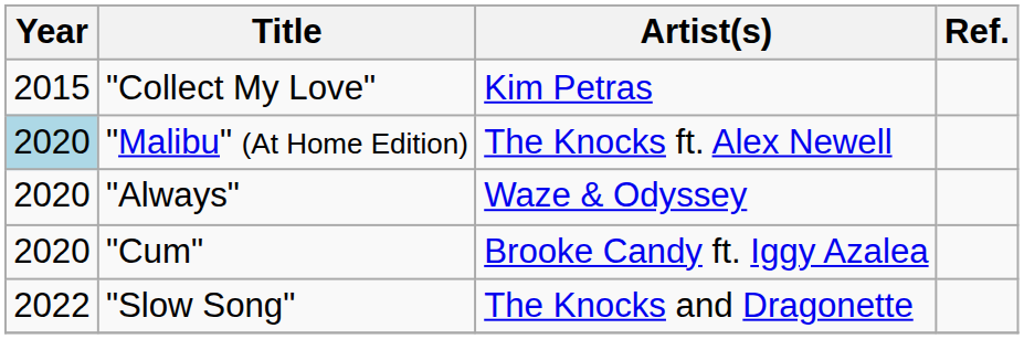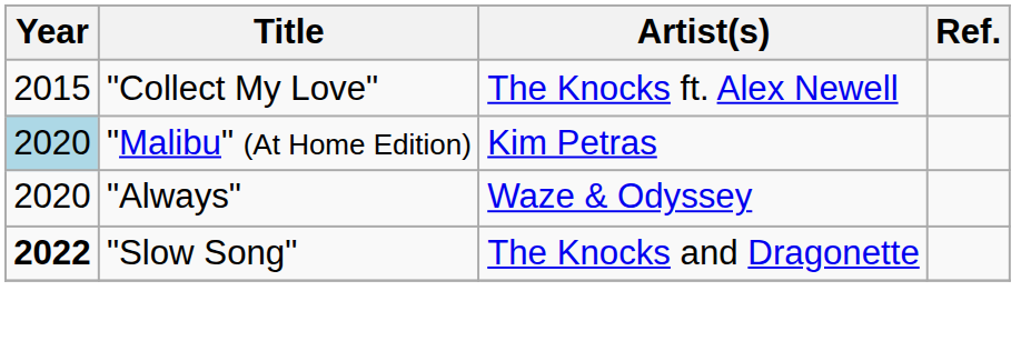"Collect My Love" | Artist(s): Kim Petras -> The Knocks ft. Alex Newell
"Malibu" (At Home Edition) | Artist(s): The Knocks ft. Alex Newell -> Kim Petras
- row: 2020 | "Cum" | Brooke Candy ft. Iggy Azalea
"Slow Song" | Year: normal -> bold
